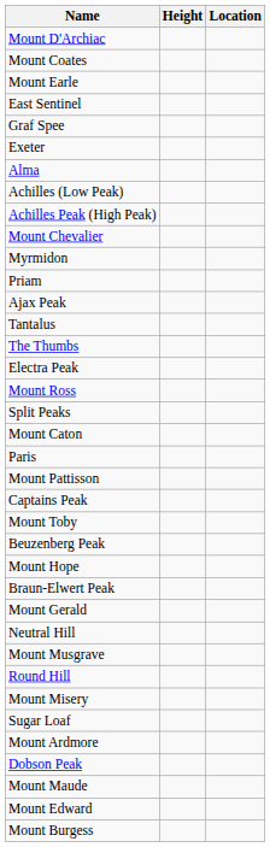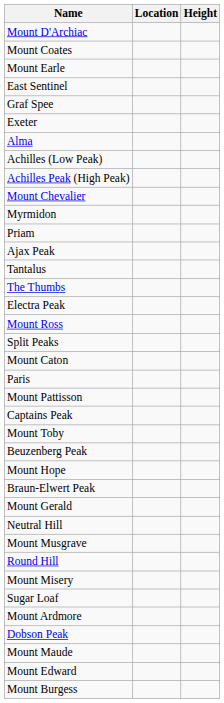columns swapped: Height <-> Location
